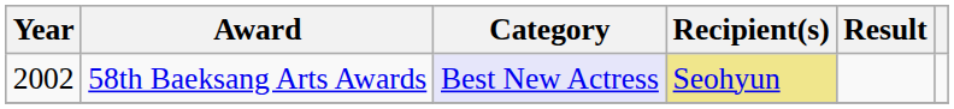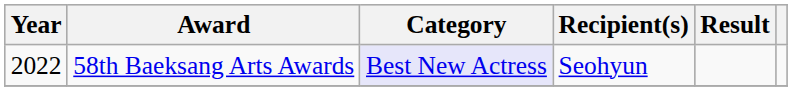58th Baeksang Arts Awards | Year: 2002 -> 2022
58th Baeksang Arts Awards | Recipient(s): khaki background -> no background
